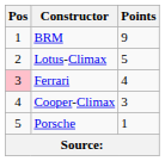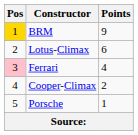BRM | Pos: no background -> gold background
Lotus-Climax | Points: 5 -> 6
Cooper-Climax | Points: 3 -> 2
